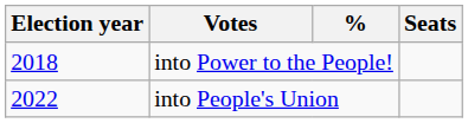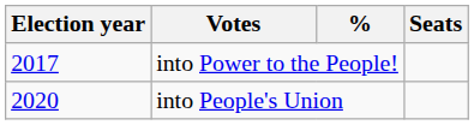into Power to the People! | Election year: 2018 -> 2017
into People's Union | Election year: 2022 -> 2020
